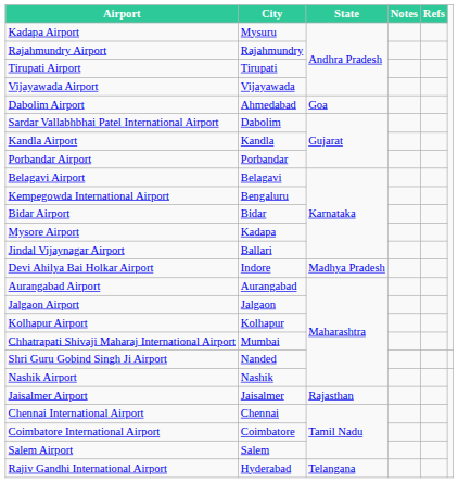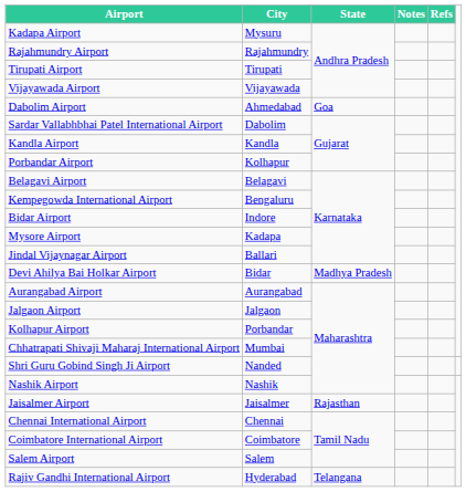Porbandar Airport | City: Porbandar -> Kolhapur
Bidar Airport | City: Bidar -> Indore
Devi Ahilya Bai Holkar Airport | City: Indore -> Bidar
Kolhapur Airport | City: Kolhapur -> Porbandar
